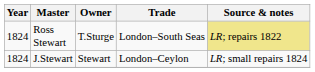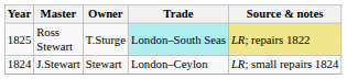Ross Stewart | Year: 1824 -> 1825
Ross Stewart | Trade: no background -> paleturquoise background
